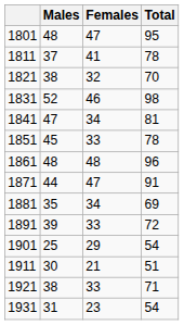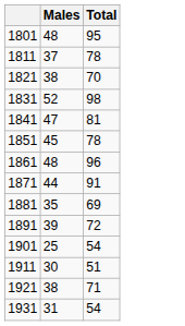- column: Females | 47 | 41 | 32 | 46 | 34 | 33 | 48 | 47 | 34 | 33 | 29 | 21 | 33 | 23
